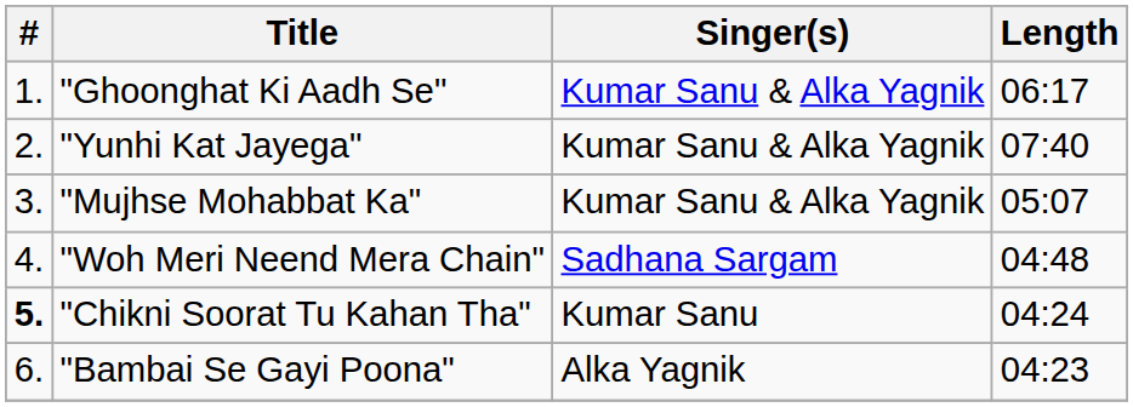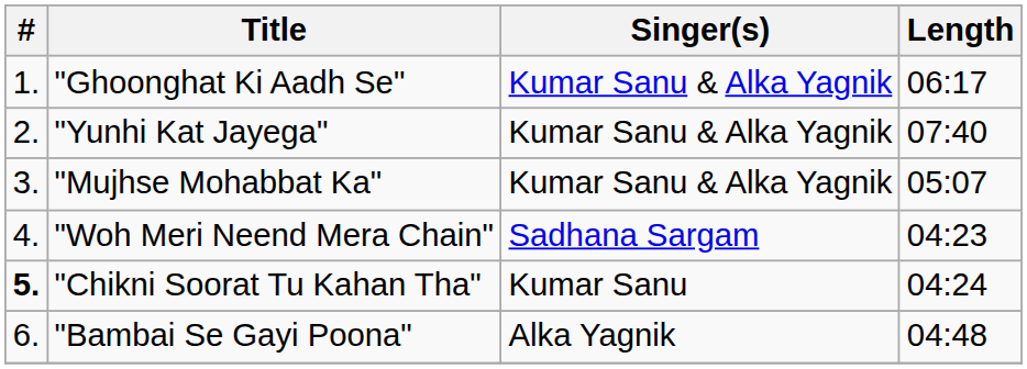"Woh Meri Neend Mera Chain" | Length: 04:48 -> 04:23
"Bambai Se Gayi Poona" | Length: 04:23 -> 04:48
